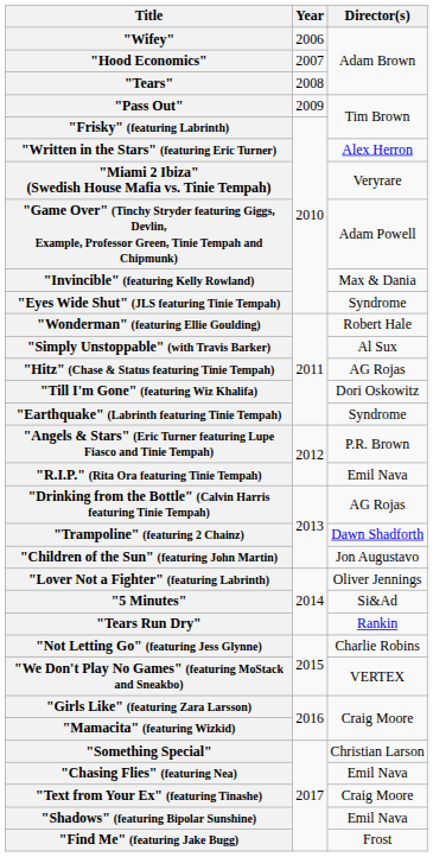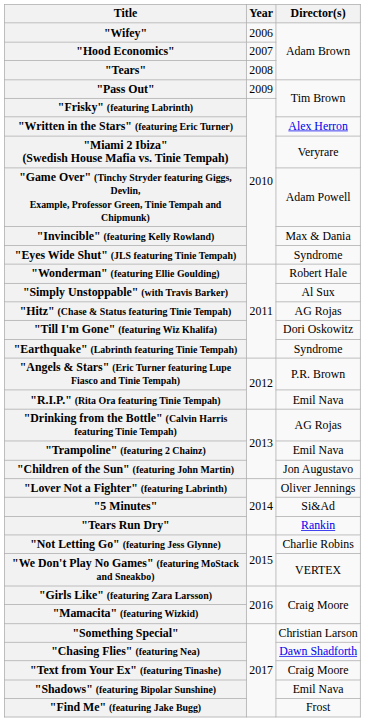"Trampoline" (featuring 2 Chainz) | Director(s): Dawn Shadforth -> Emil Nava
"Chasing Flies" (featuring Nea) | Director(s): Emil Nava -> Dawn Shadforth
